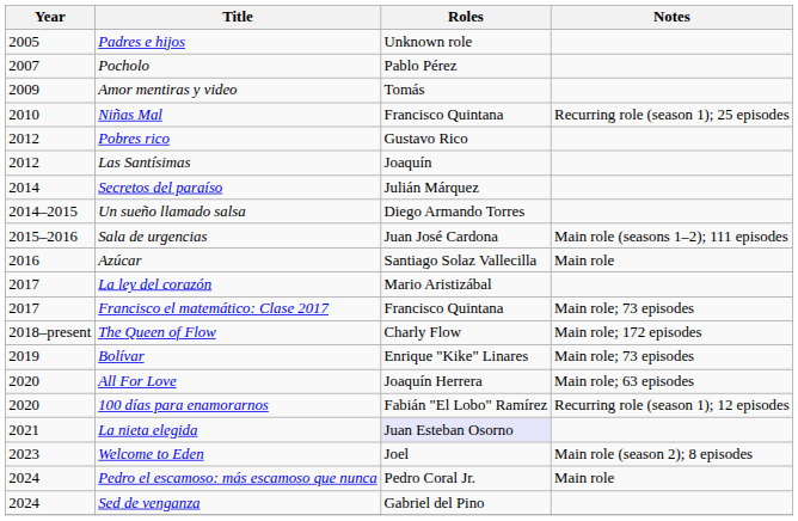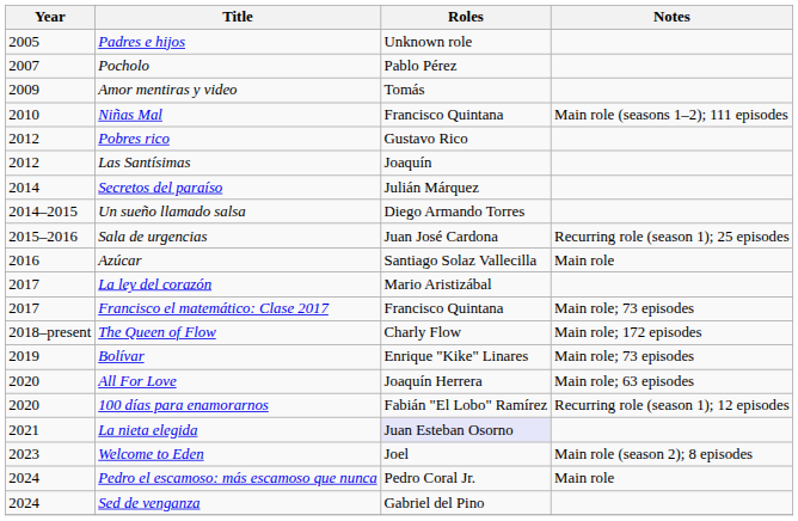Niñas Mal | Notes: Recurring role (season 1); 25 episodes -> Main role (seasons 1–2); 111 episodes
Sala de urgencias | Notes: Main role (seasons 1–2); 111 episodes -> Recurring role (season 1); 25 episodes
